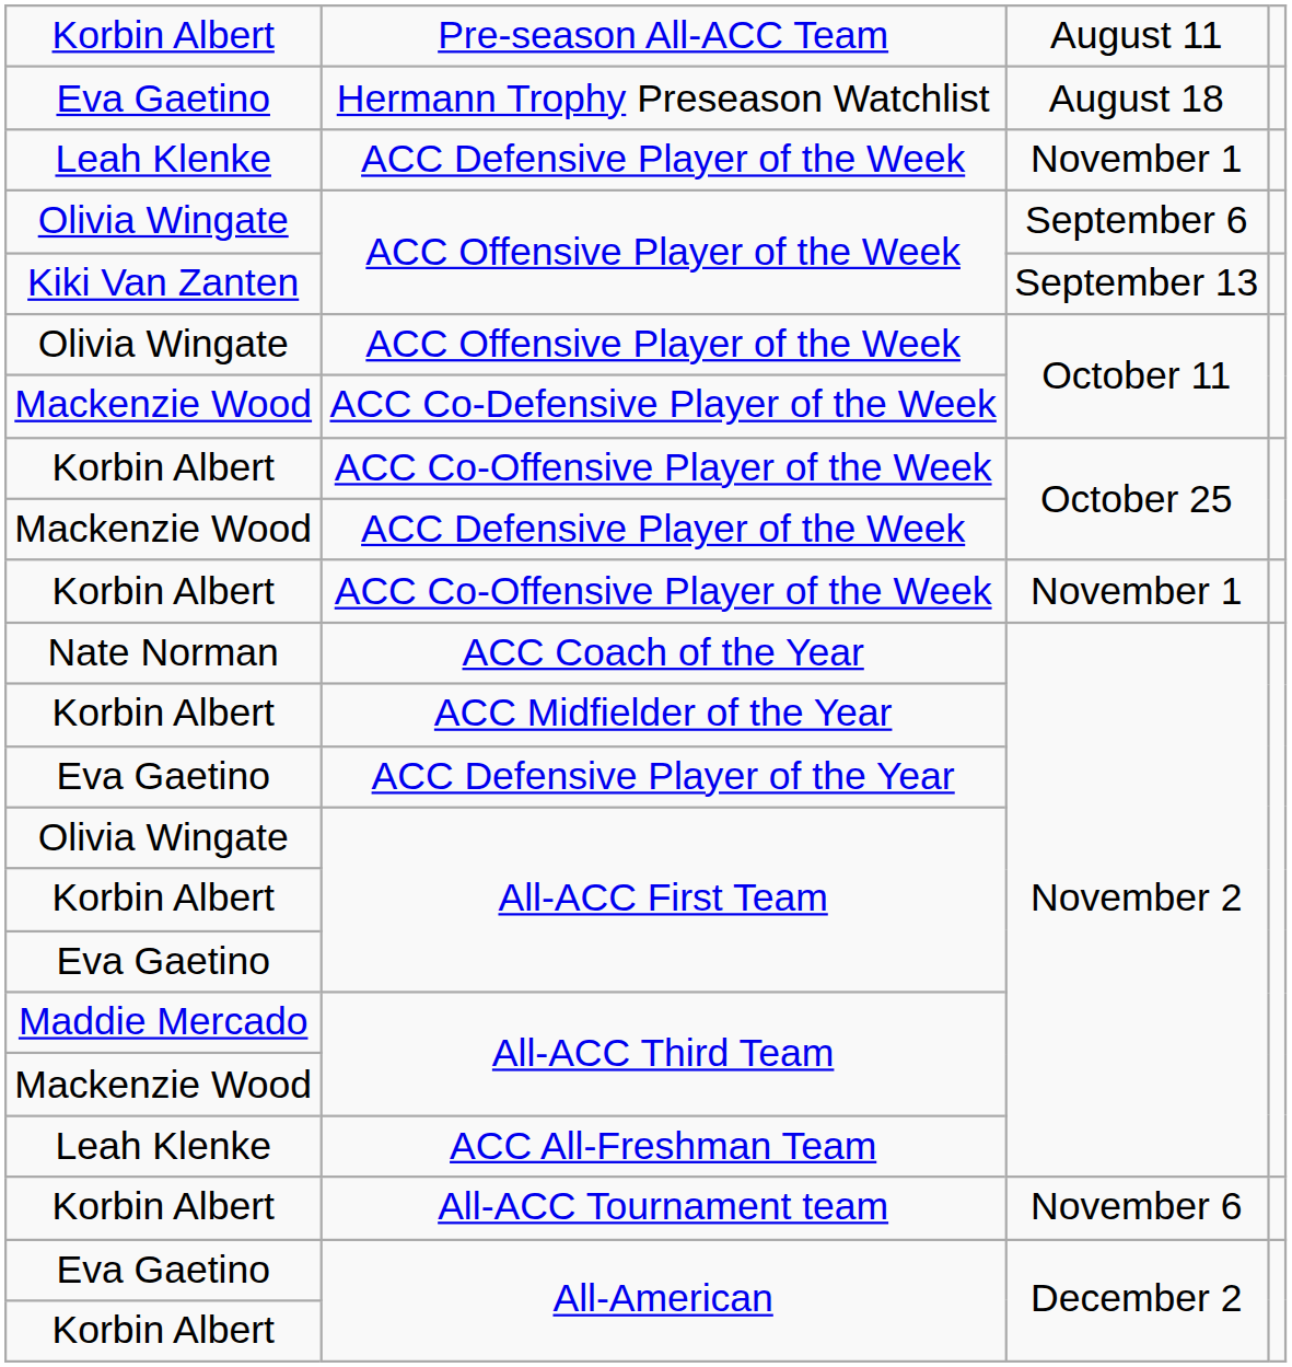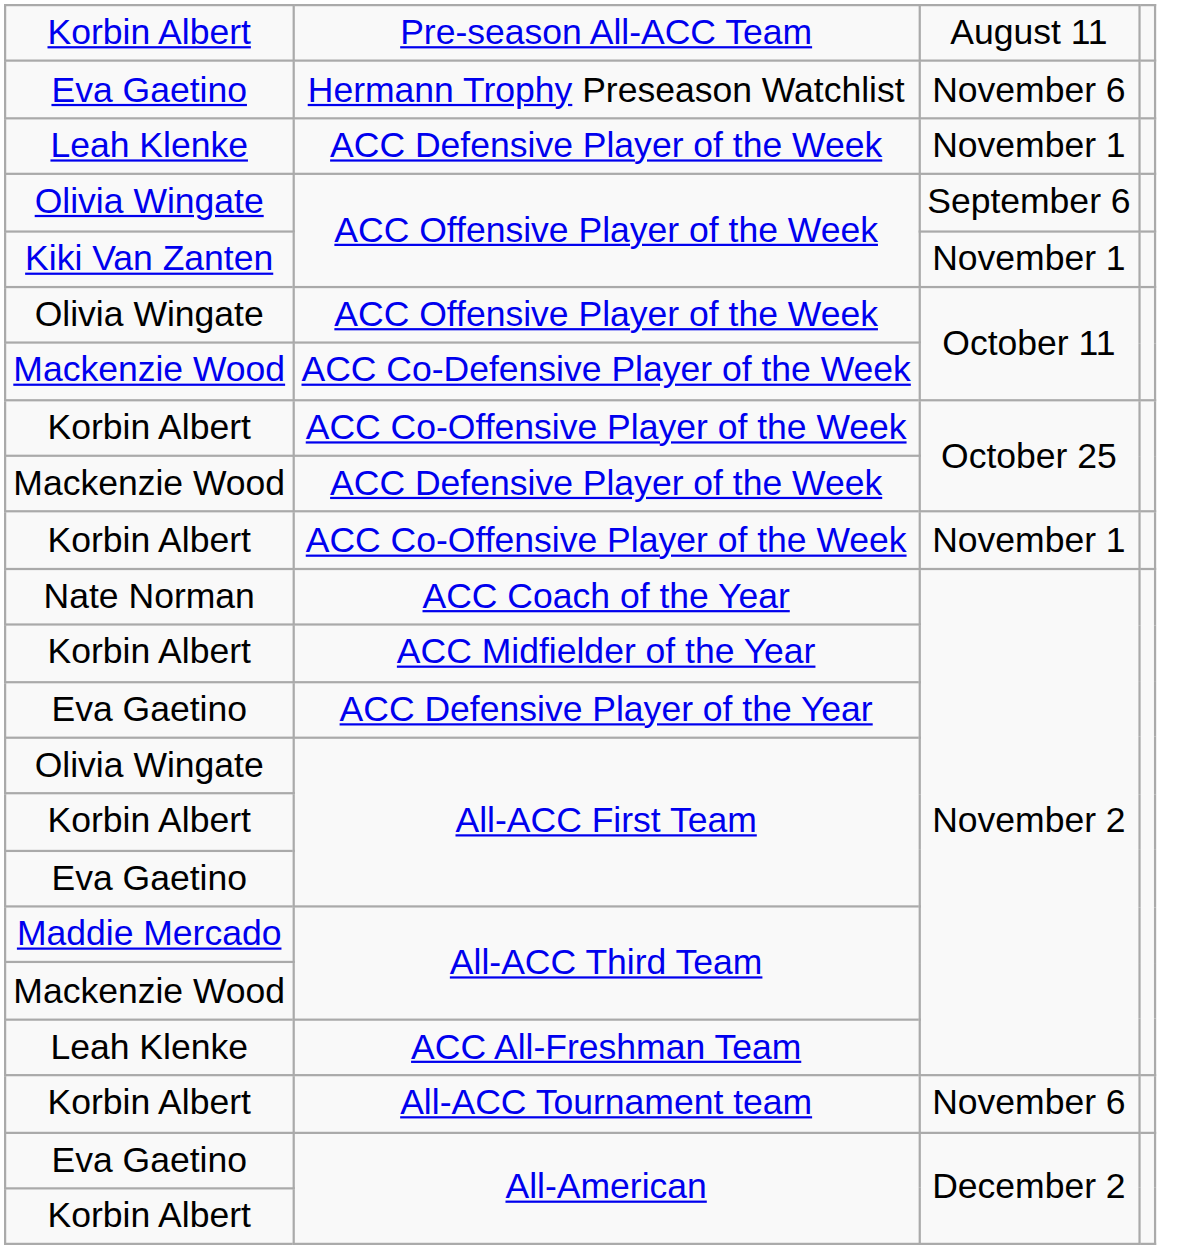Hermann Trophy Preseason Watchlist | column 3: August 18 -> November 6
Kiki Van Zanten / ACC Offensive Player of the Week | column 3: September 13 -> November 1
